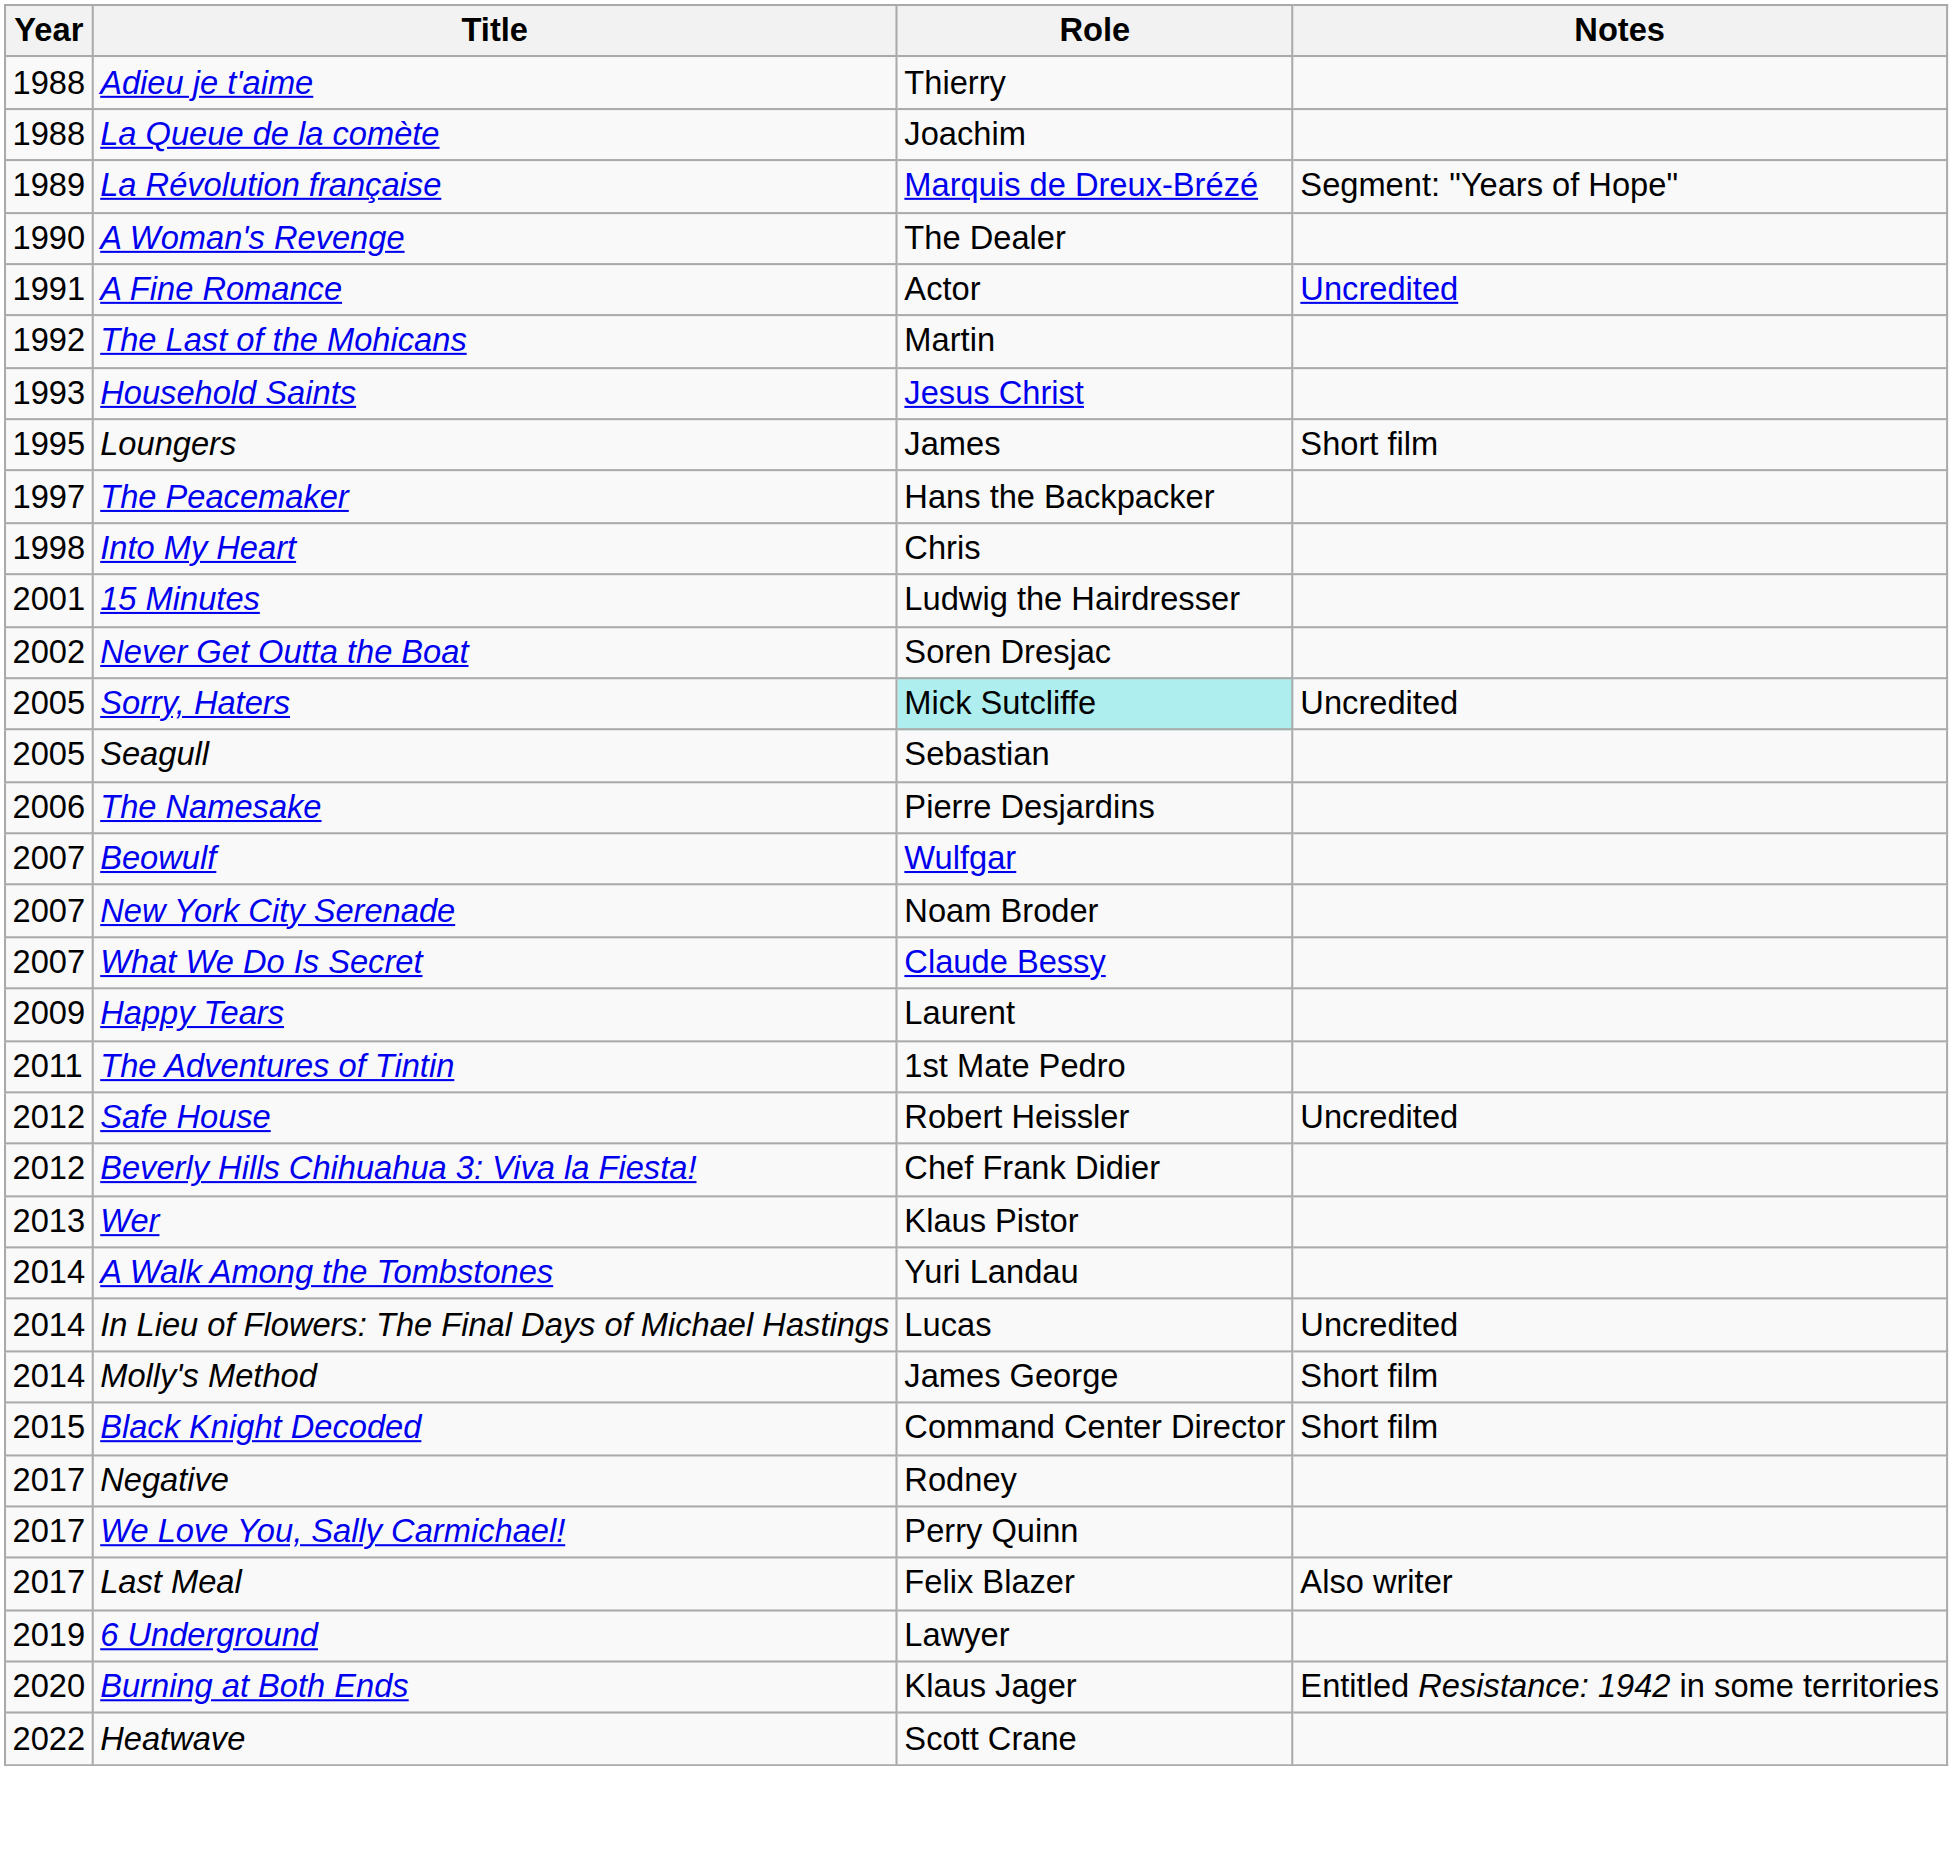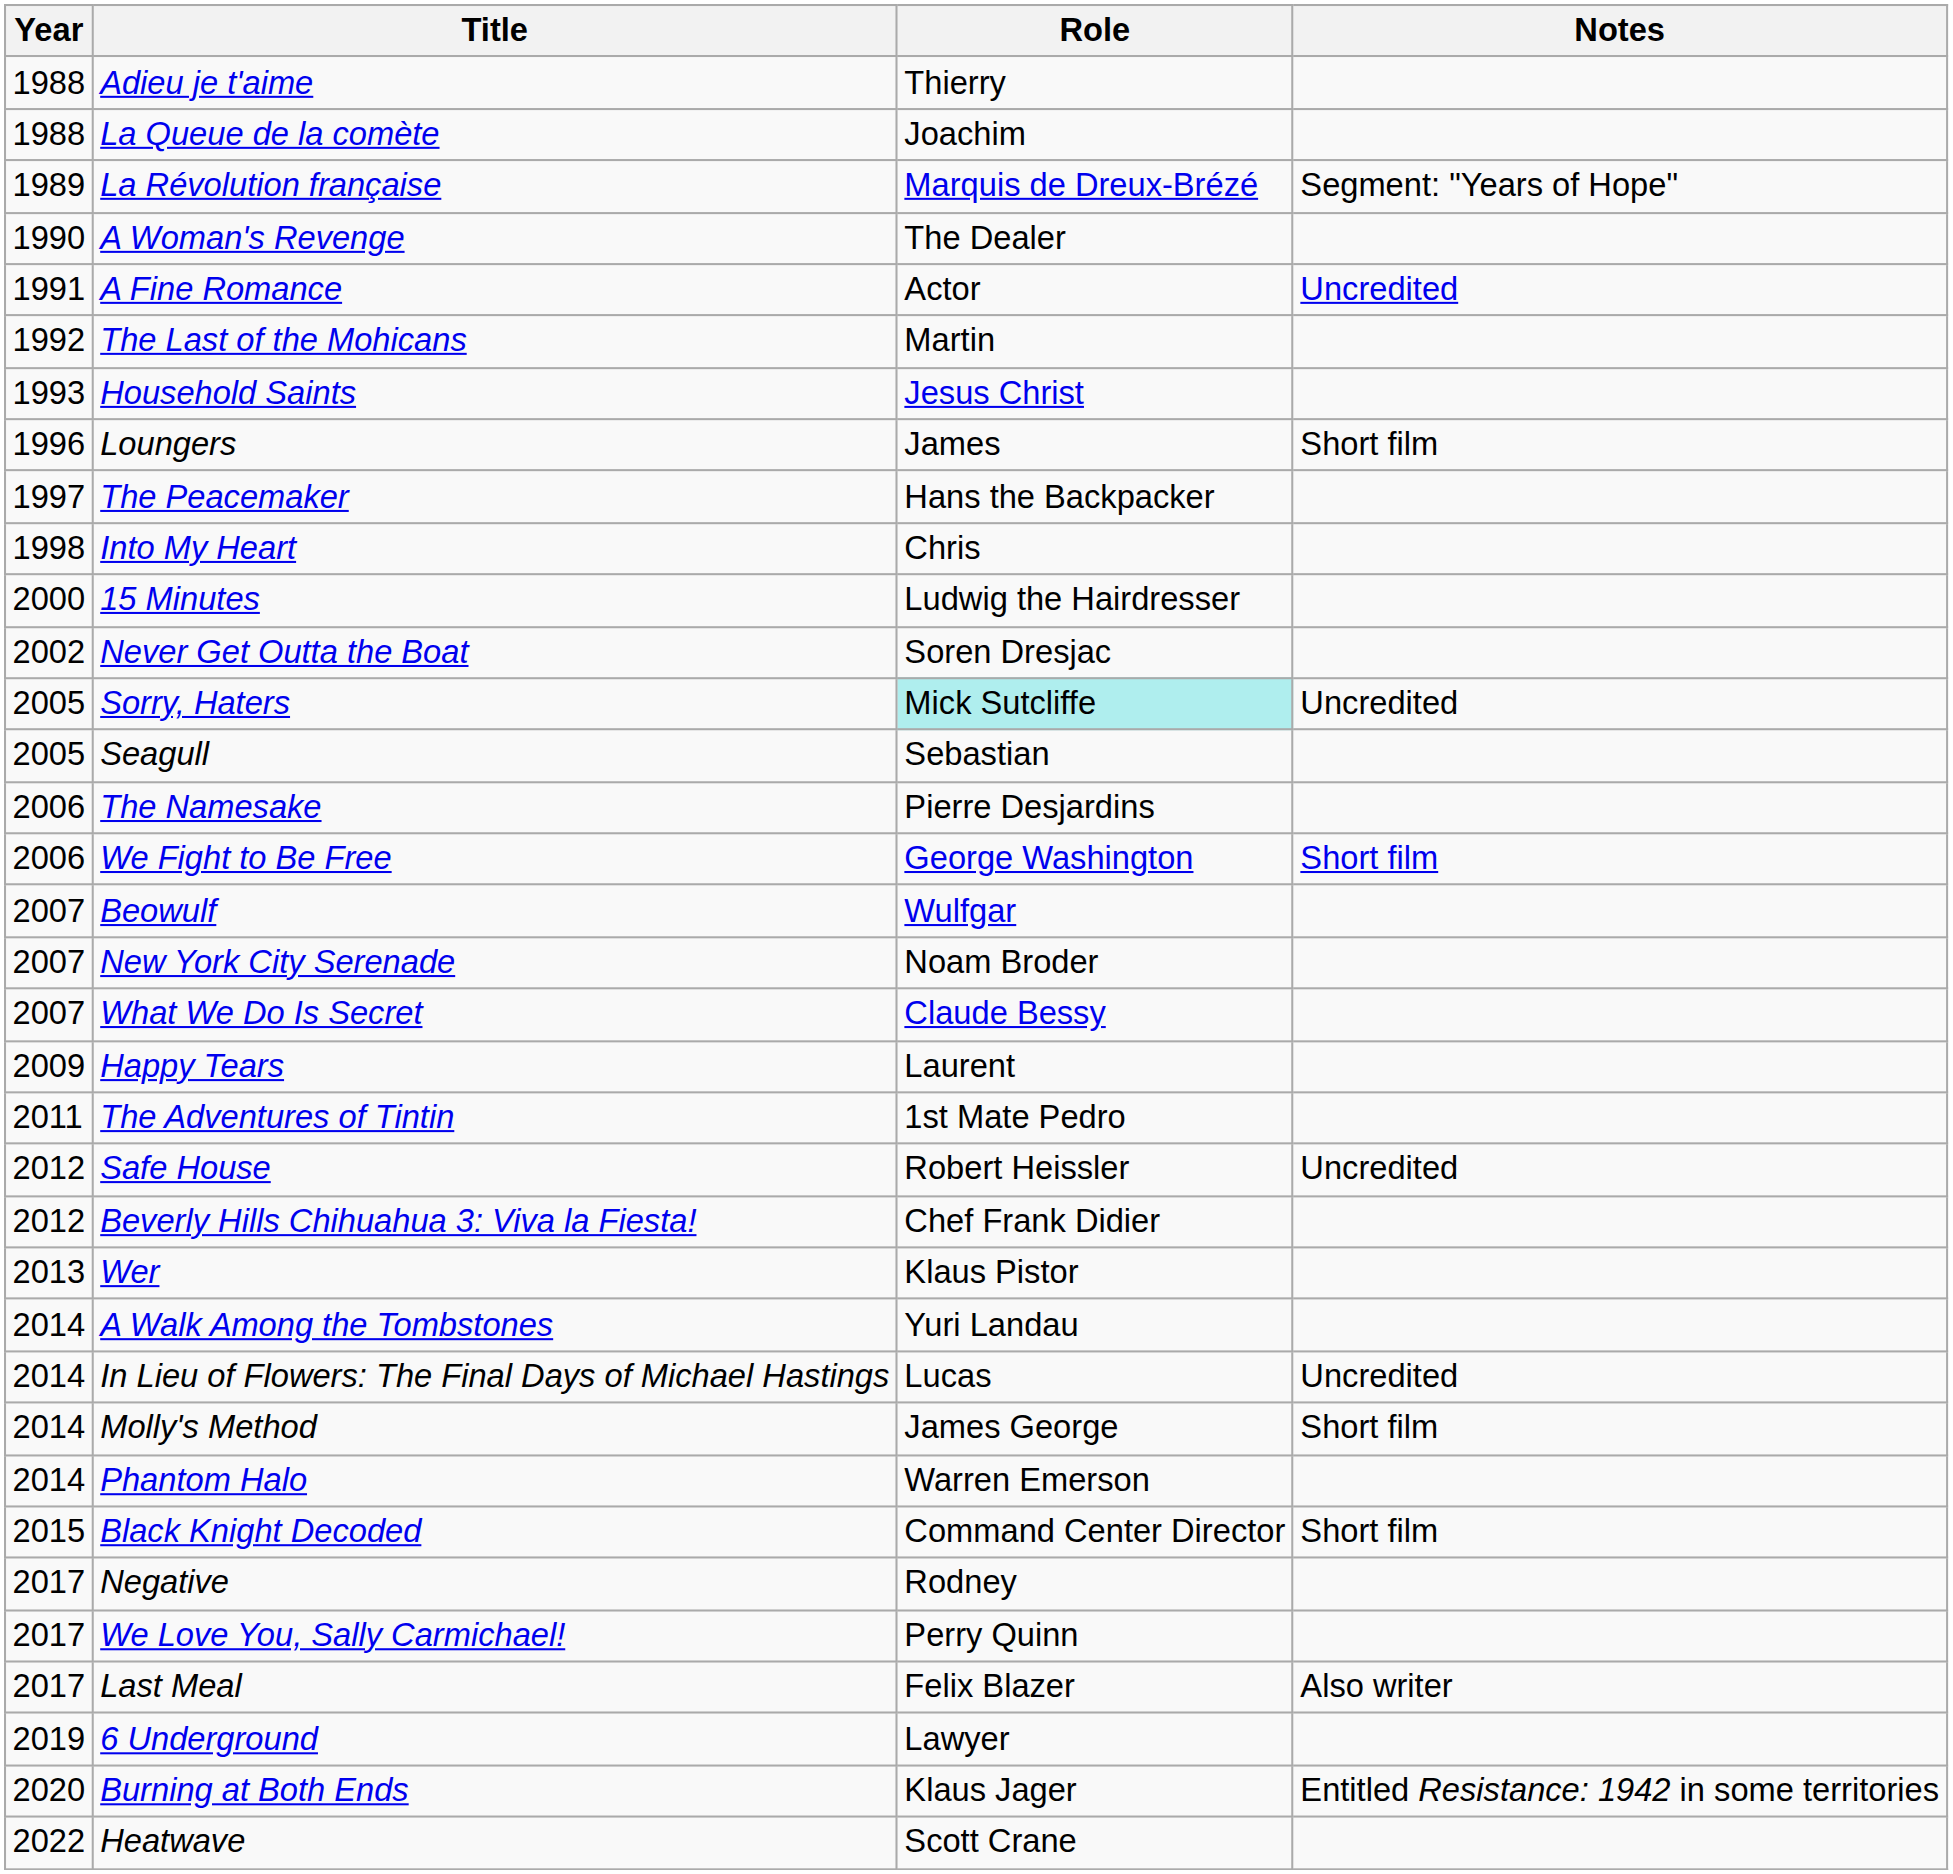Loungers | Year: 1995 -> 1996
15 Minutes | Year: 2001 -> 2000
+ row: 2006 | We Fight to Be Free | George Washington | Short film
+ row: 2014 | Phantom Halo | Warren Emerson
